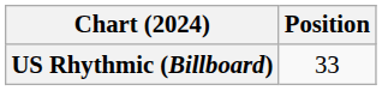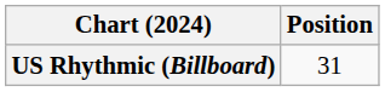US Rhythmic (Billboard) | Position: 33 -> 31
